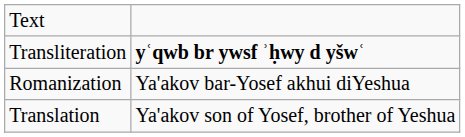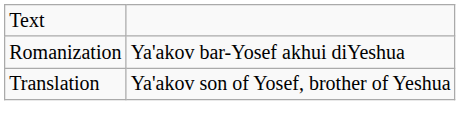- row: Transliteration | yʿqwb br ywsf ʾḥwy d yšwʿ
